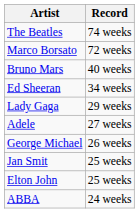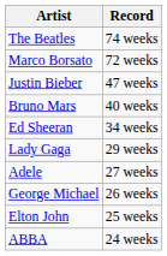+ row: Justin Bieber | 47 weeks
- row: Jan Smit | 25 weeks
